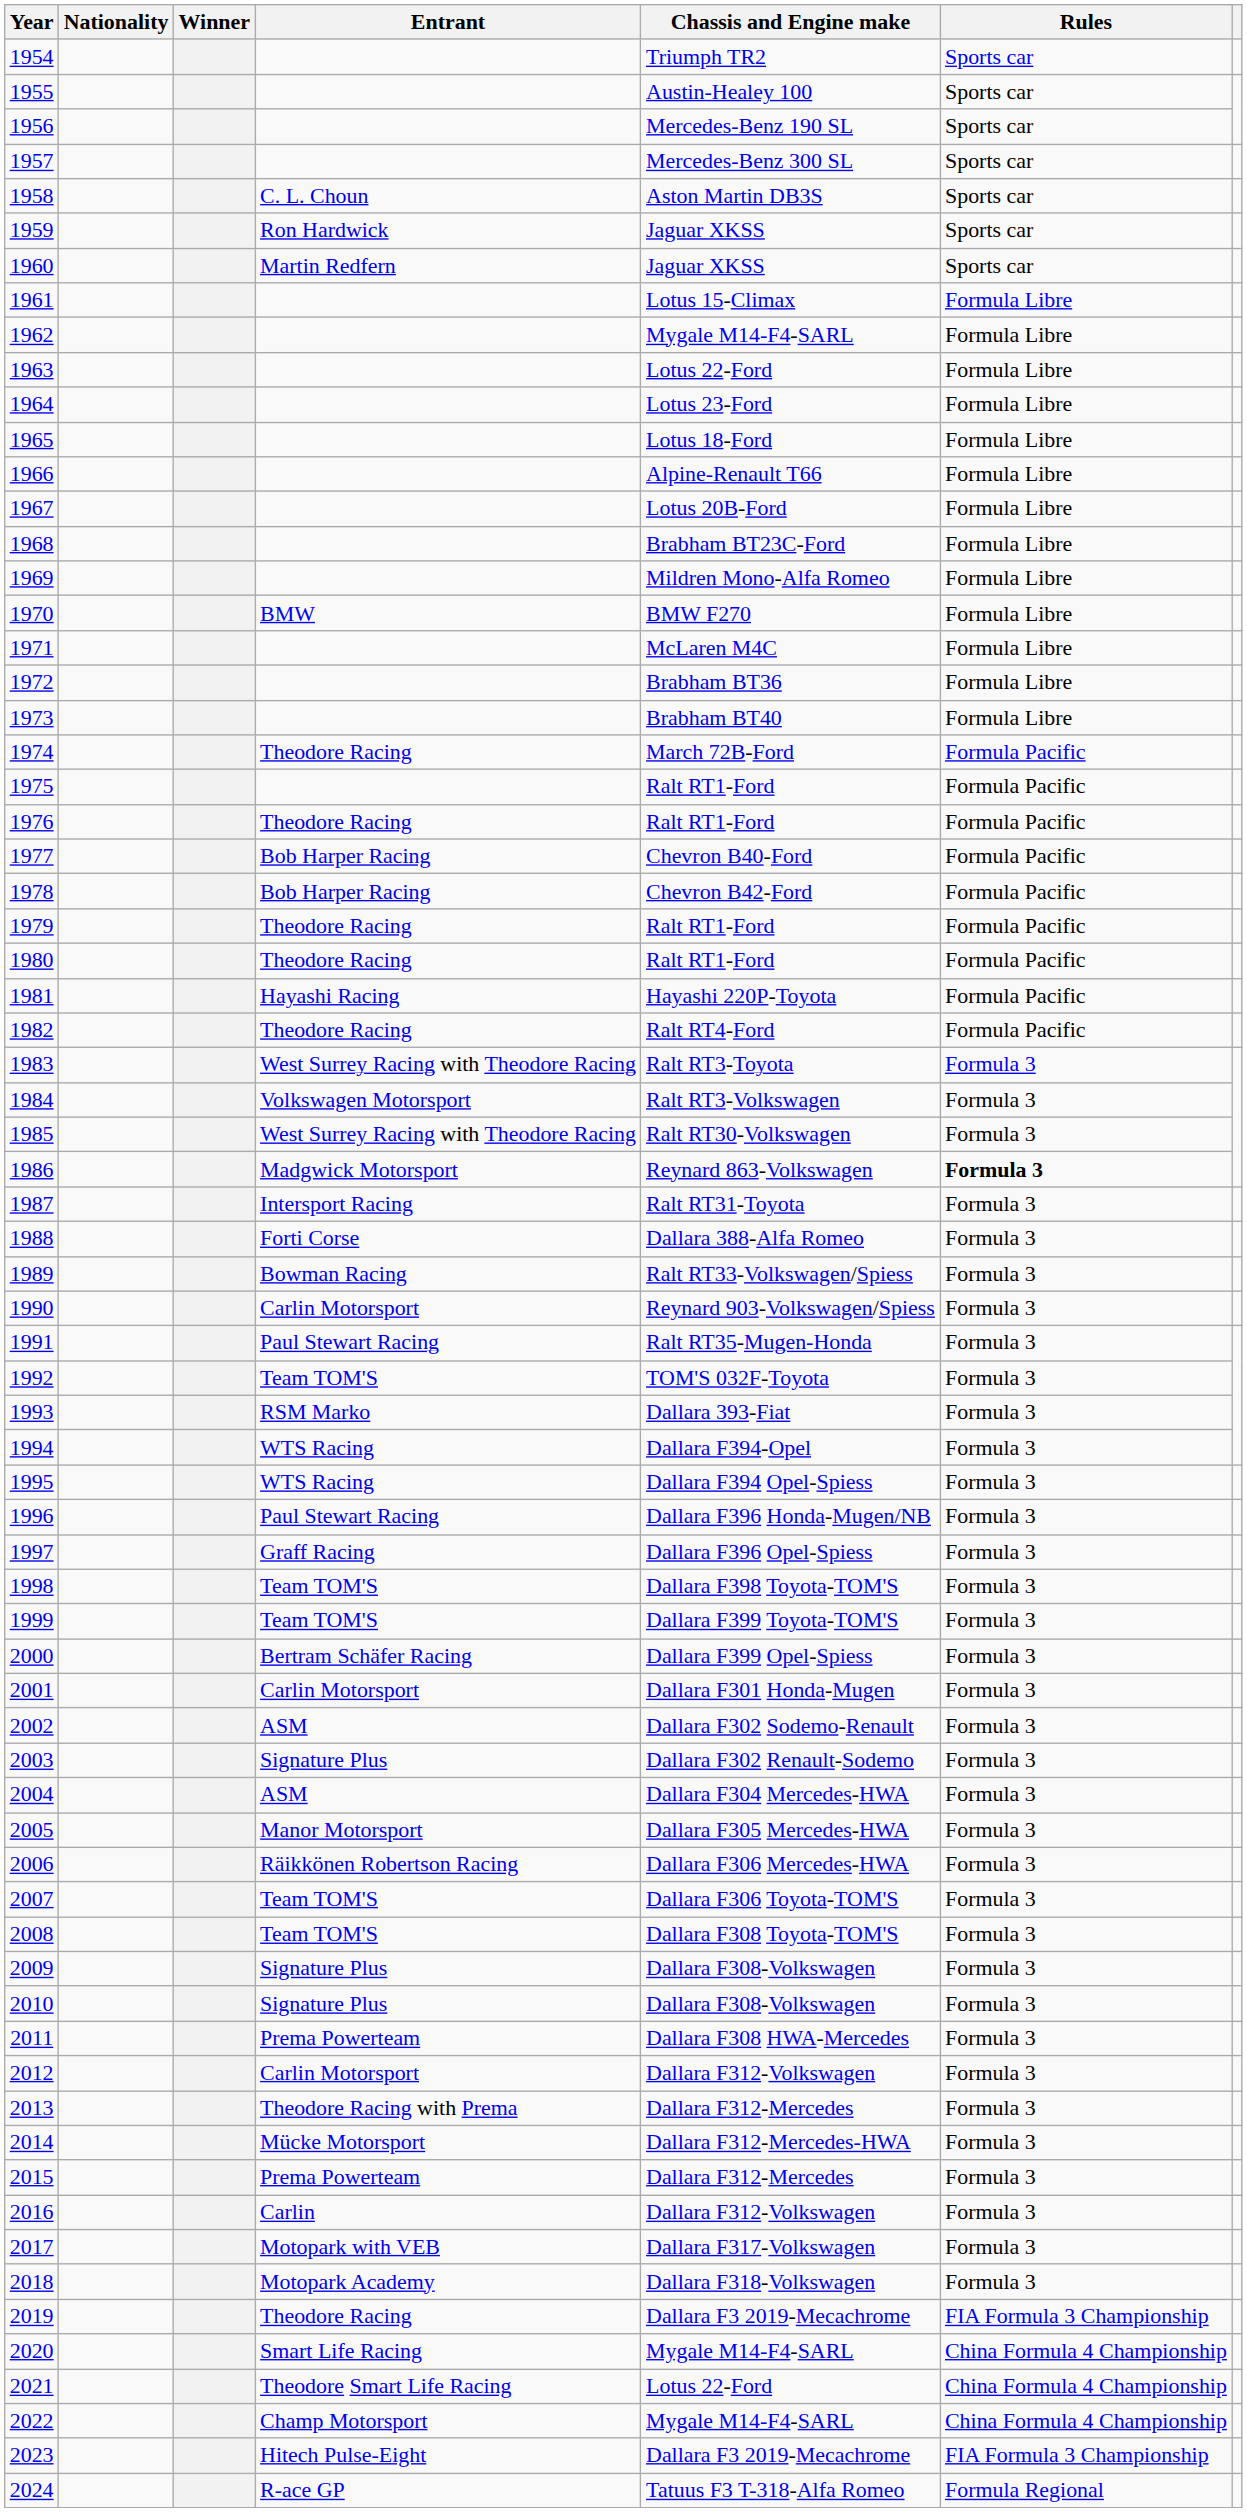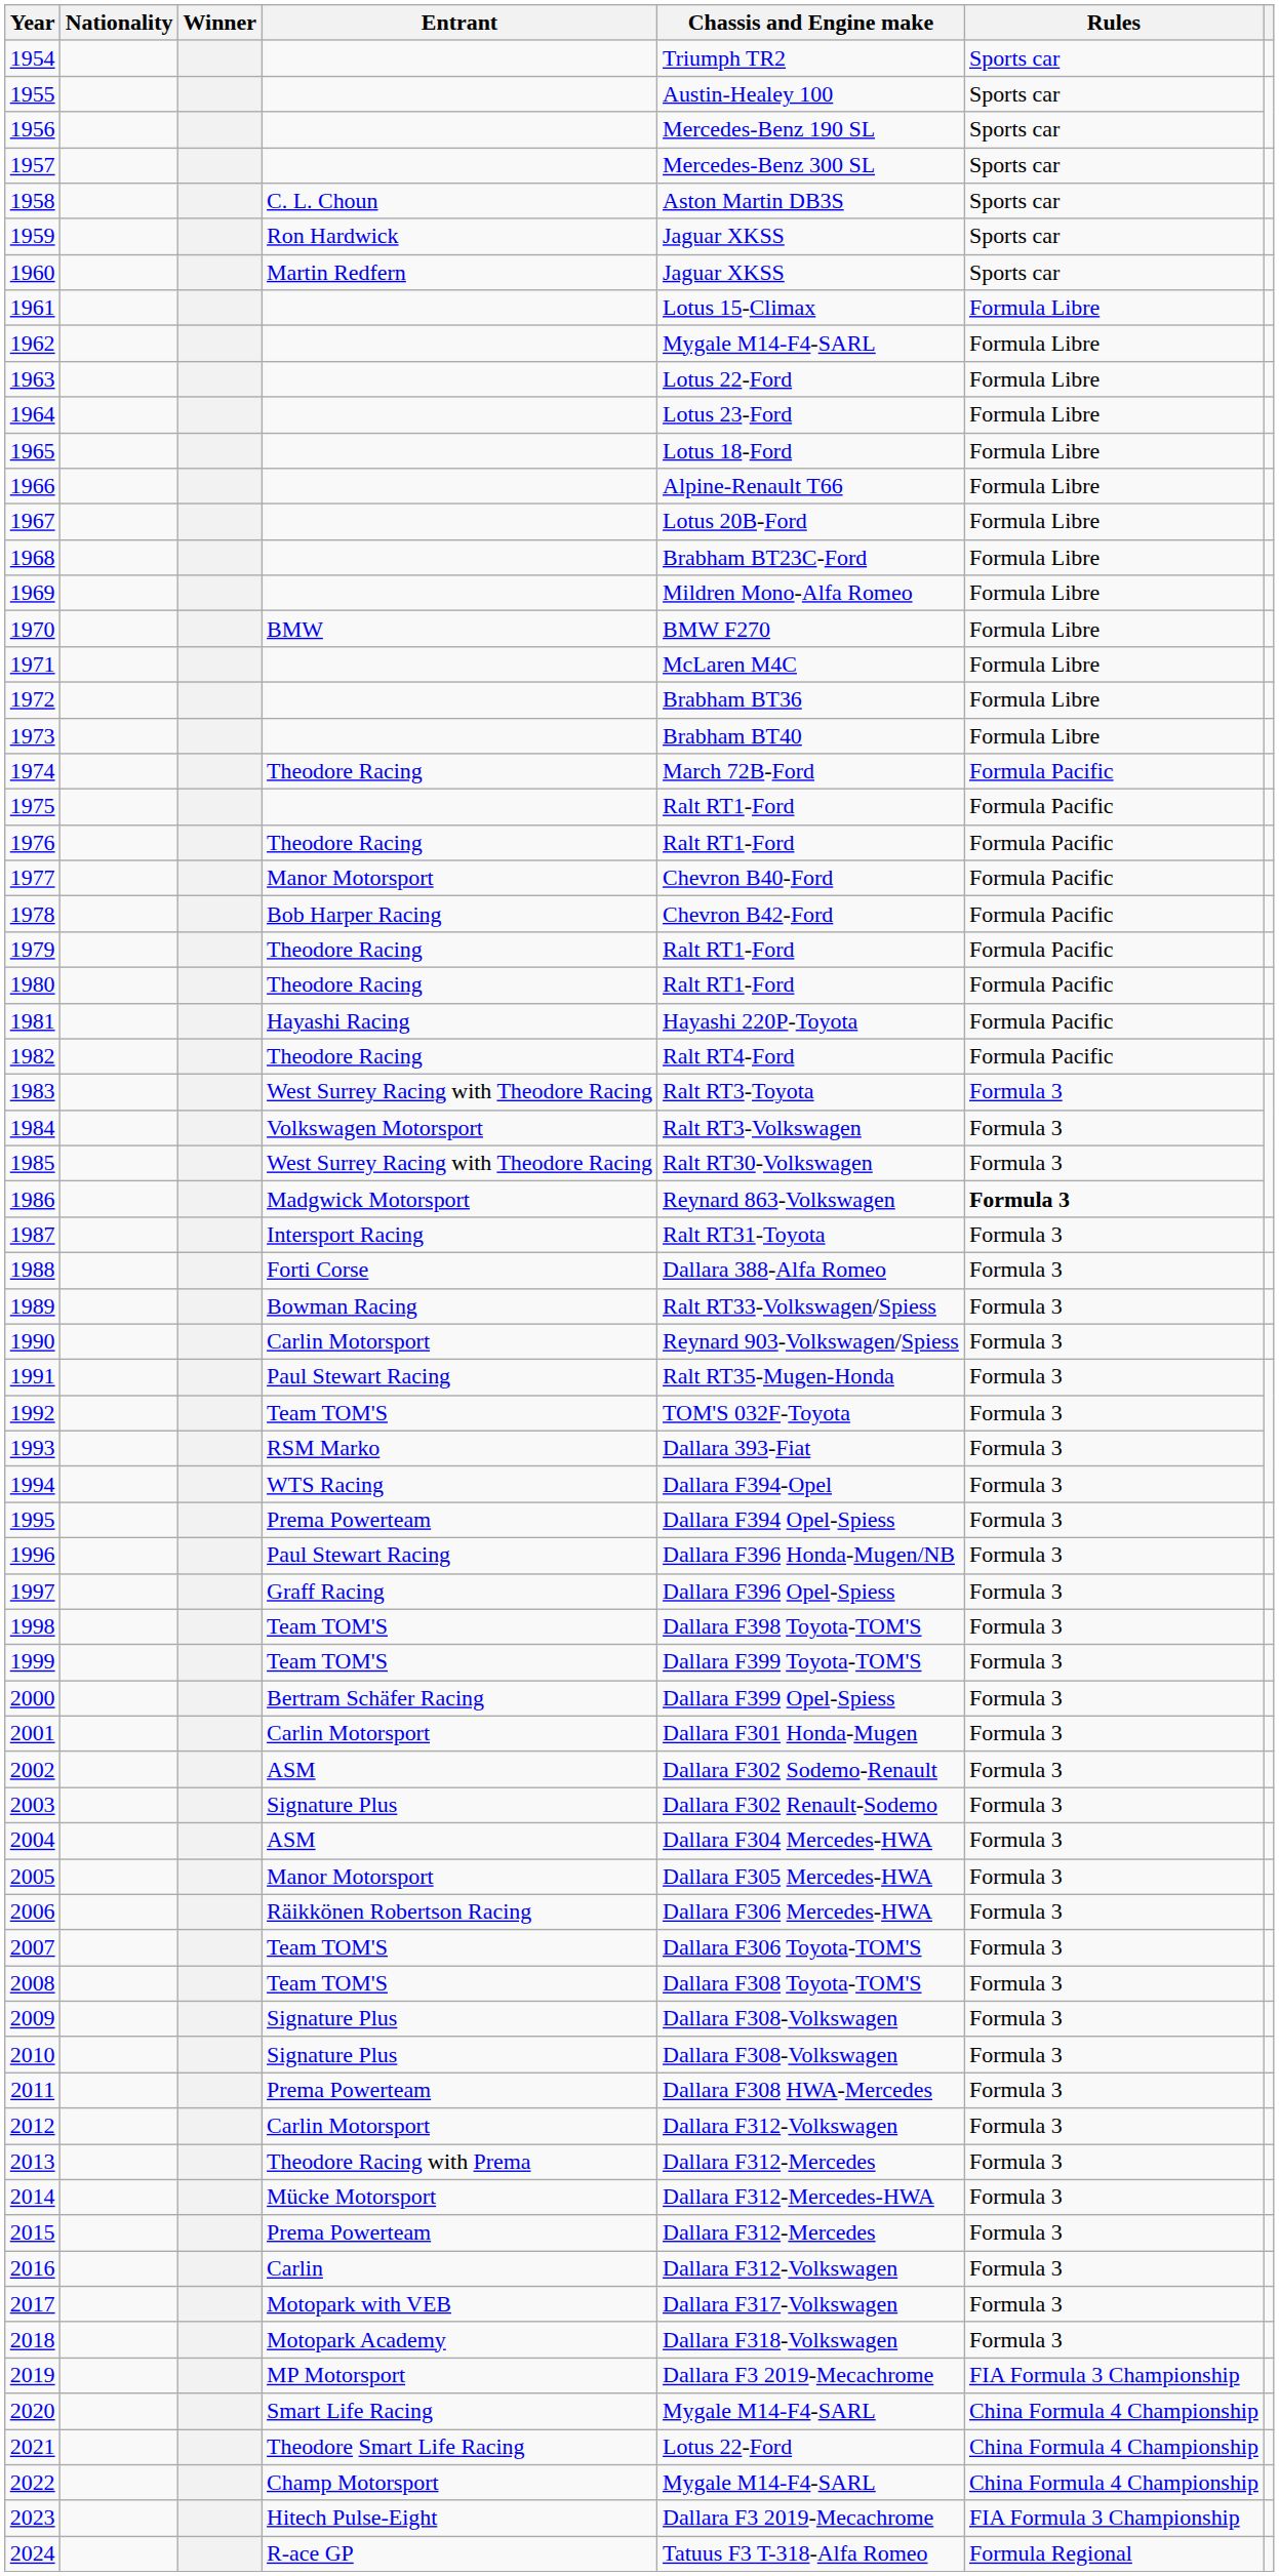1977 | Entrant: Bob Harper Racing -> Manor Motorsport
1995 | Entrant: WTS Racing -> Prema Powerteam
2019 | Entrant: Theodore Racing -> MP Motorsport
